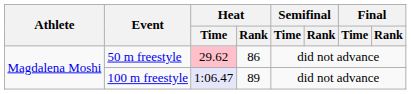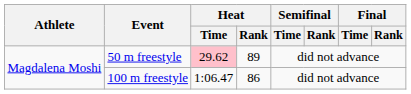50 m freestyle | Heat / Rank: 86 -> 89
100 m freestyle | Heat / Time: lavender background -> no background
100 m freestyle | Heat / Rank: 89 -> 86
